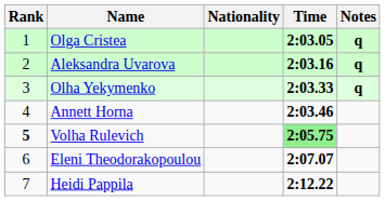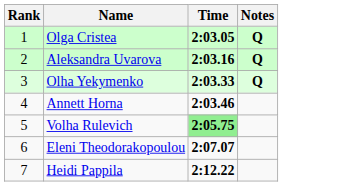- column: Nationality
Olga Cristea | Notes: q -> Q
Aleksandra Uvarova | Notes: q -> Q
Olha Yekymenko | Notes: q -> Q
Volha Rulevich | Rank: bold -> normal
